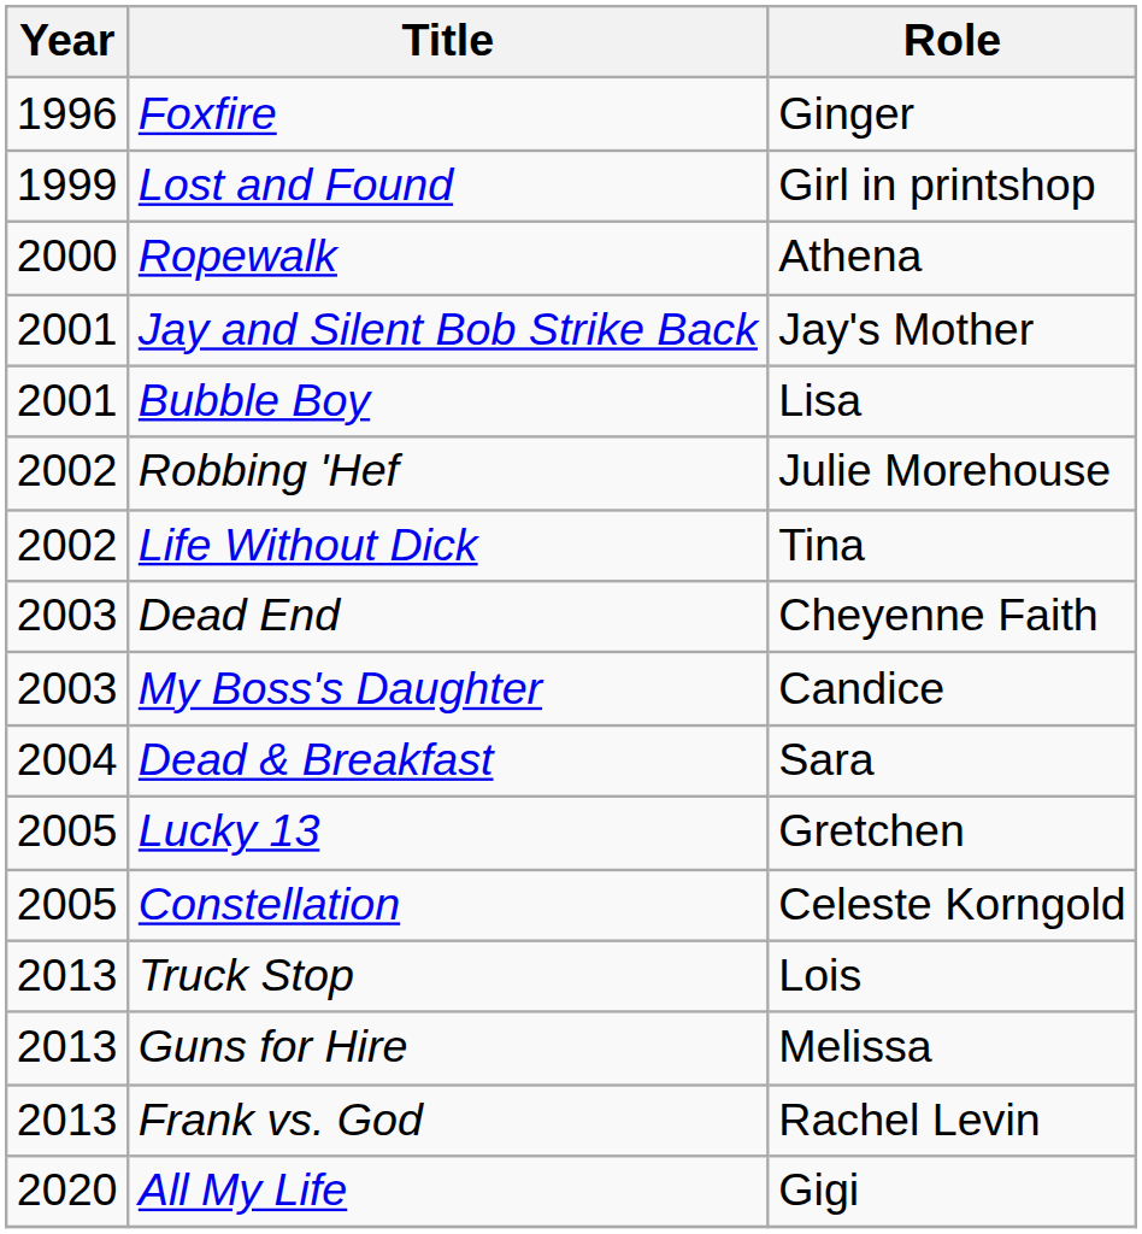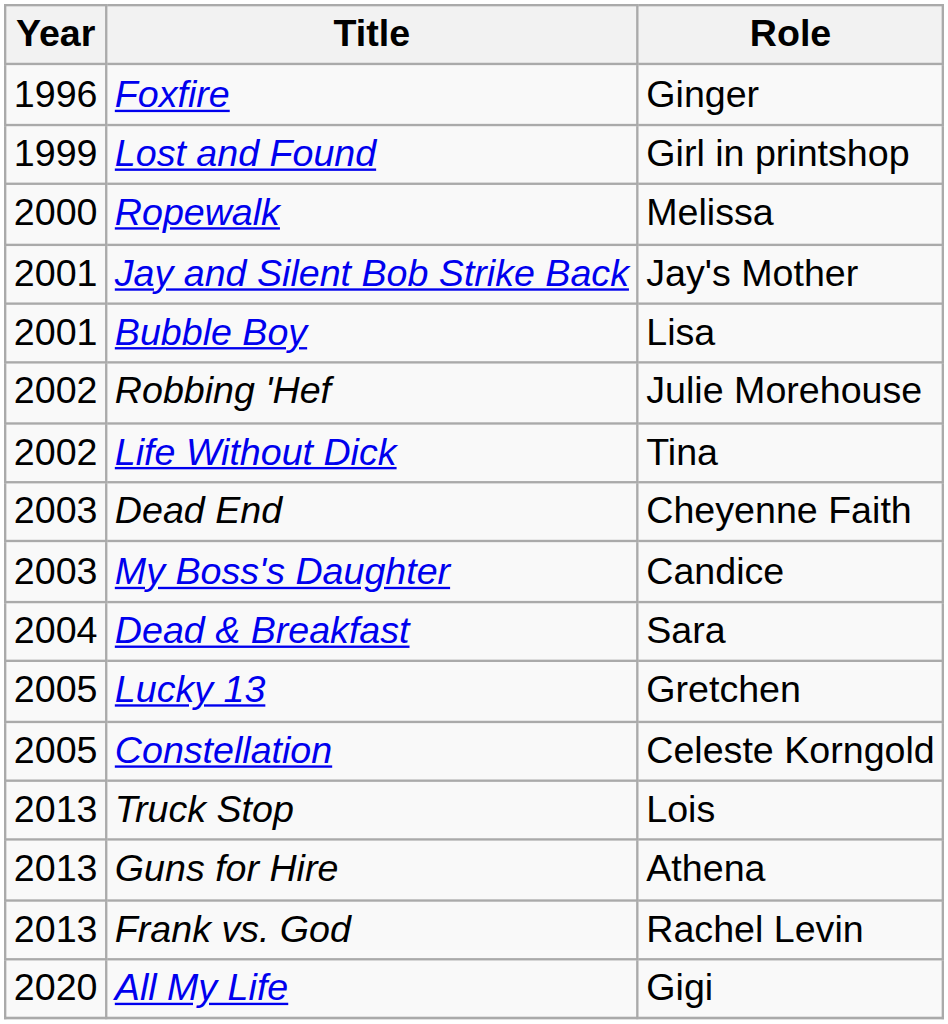Ropewalk | Role: Athena -> Melissa
Guns for Hire | Role: Melissa -> Athena
